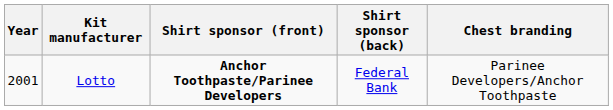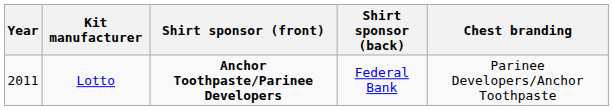Lotto | Year: 2001 -> 2011
